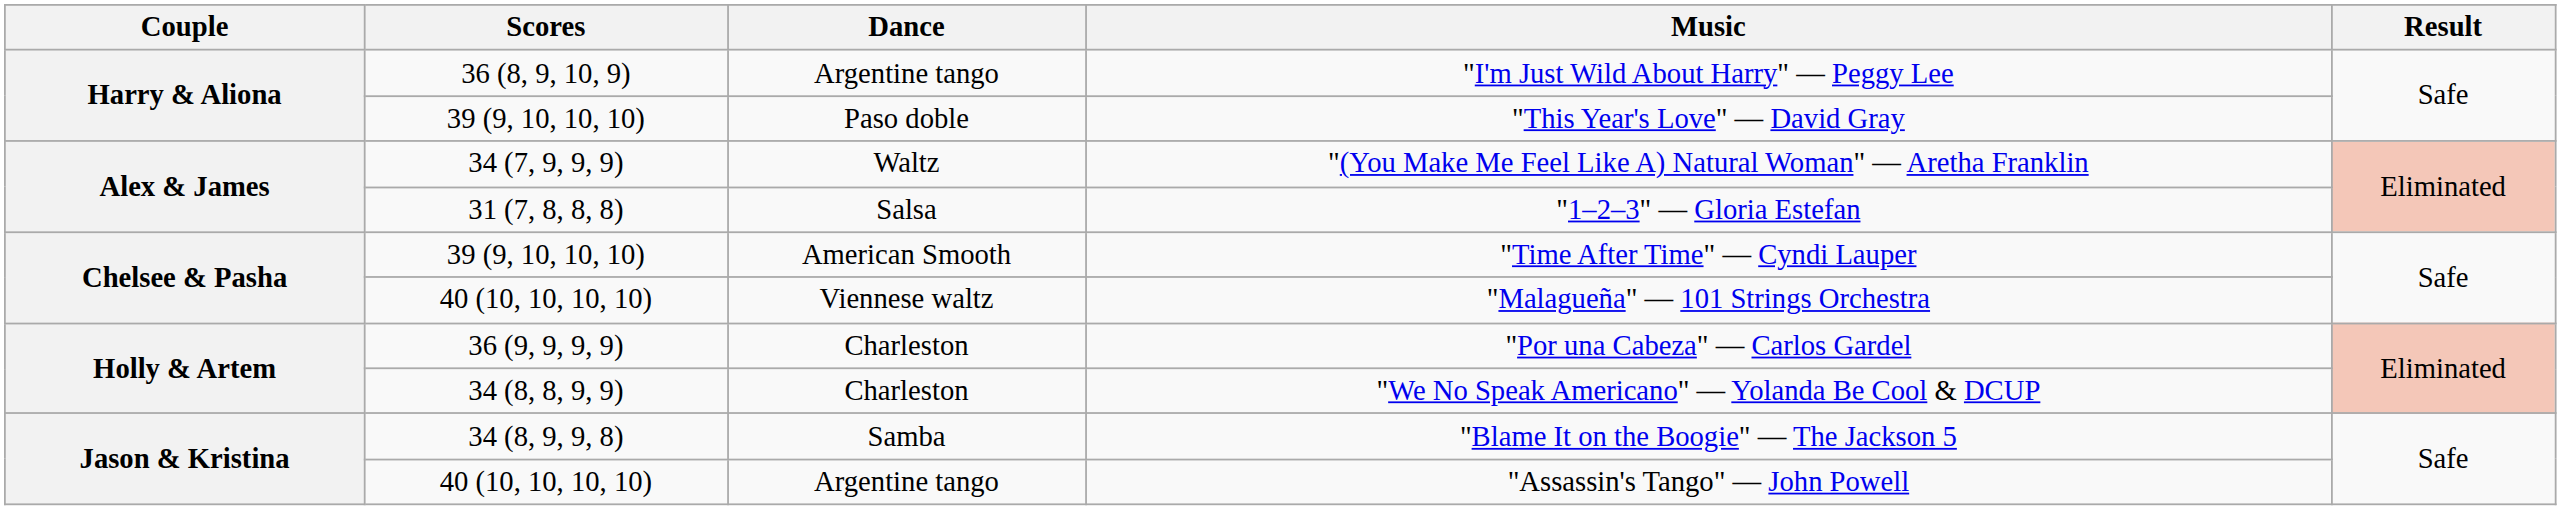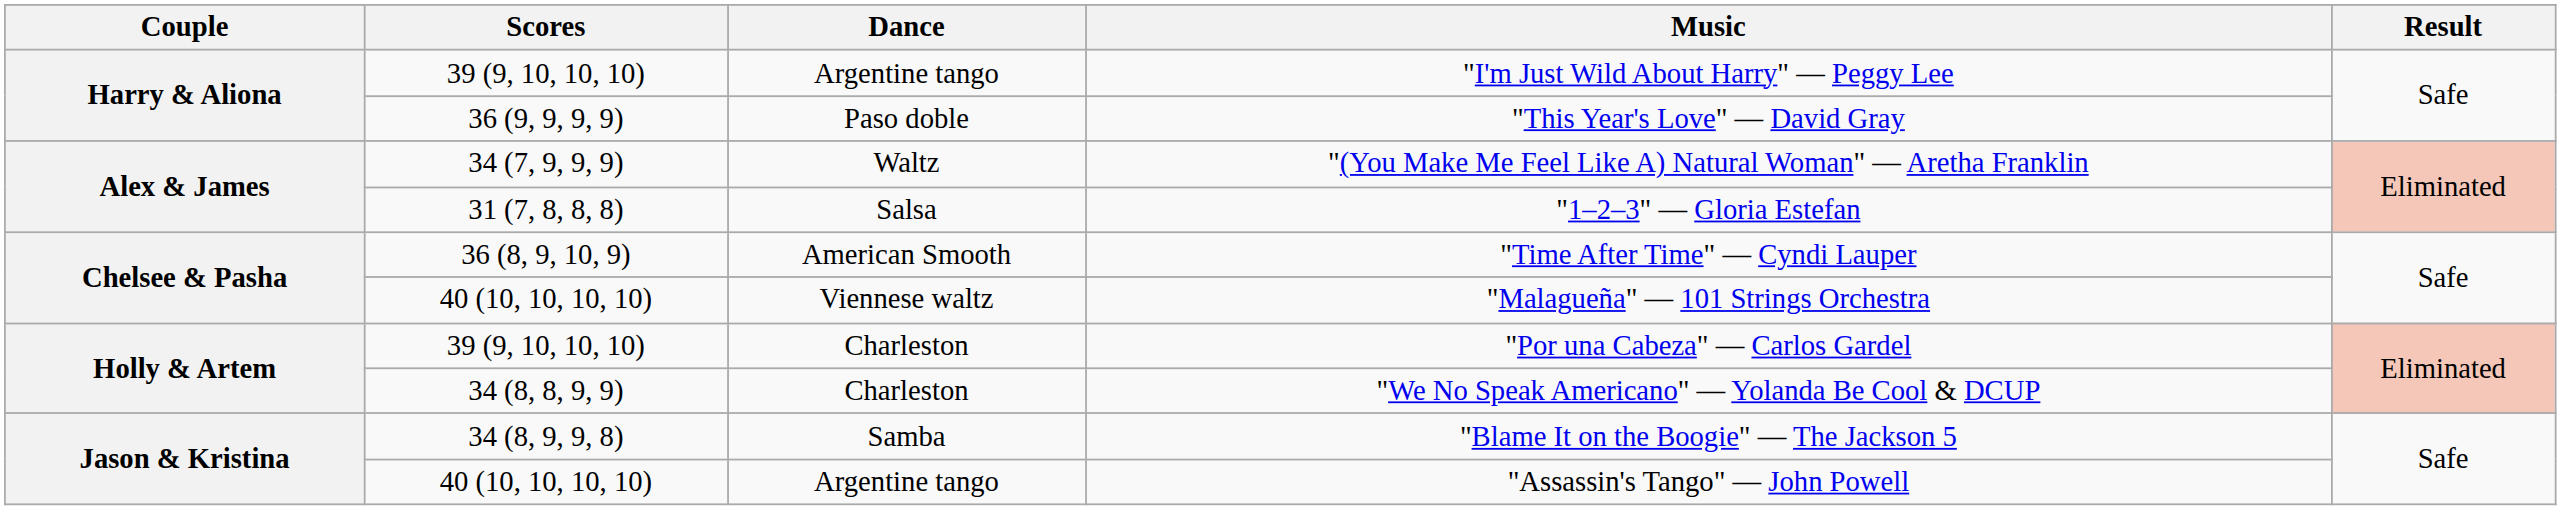"I'm Just Wild About Harry" — Peggy Lee | Scores: 36 (8, 9, 10, 9) -> 39 (9, 10, 10, 10)
"This Year's Love" — David Gray | Scores: 39 (9, 10, 10, 10) -> 36 (9, 9, 9, 9)
"Time After Time" — Cyndi Lauper | Scores: 39 (9, 10, 10, 10) -> 36 (8, 9, 10, 9)
"Por una Cabeza" — Carlos Gardel | Scores: 36 (9, 9, 9, 9) -> 39 (9, 10, 10, 10)
